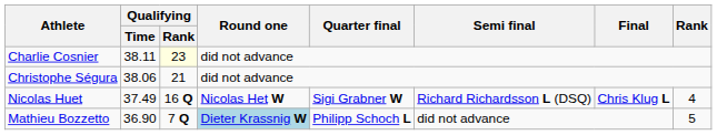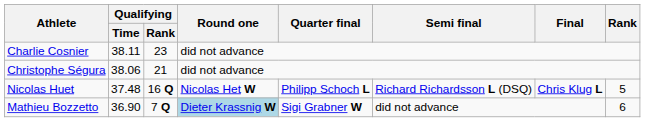Charlie Cosnier | Qualifying / Rank: lightyellow background -> no background
Nicolas Huet | Qualifying / Time: 37.49 -> 37.48
Nicolas Huet | Quarter final: Sigi Grabner W -> Philipp Schoch L
Nicolas Huet | Rank: 4 -> 5
Mathieu Bozzetto | Quarter final: Philipp Schoch L -> Sigi Grabner W
Mathieu Bozzetto | Rank: 5 -> 6
